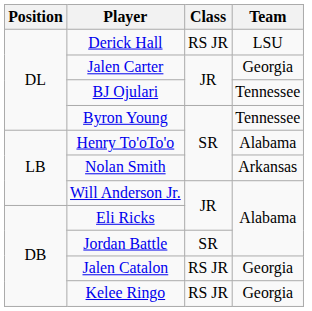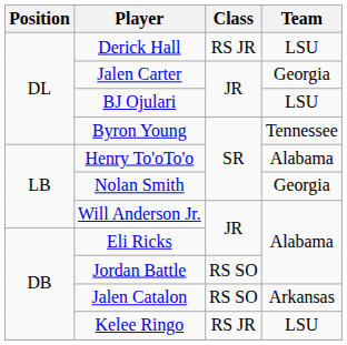BJ Ojulari | Team: Tennessee -> LSU
Nolan Smith | Team: Arkansas -> Georgia
Jordan Battle | Class: SR -> RS SO
Jalen Catalon | Class: RS JR -> RS SO
Jalen Catalon | Team: Georgia -> Arkansas
Kelee Ringo | Team: Georgia -> LSU
